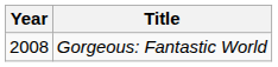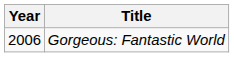Gorgeous: Fantastic World | Year: 2008 -> 2006
